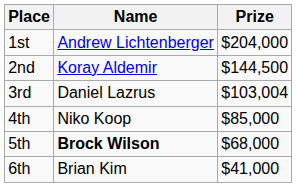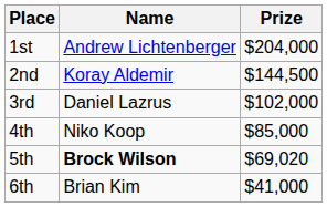3rd | Prize: $103,004 -> $102,000
5th | Prize: $68,000 -> $69,020
